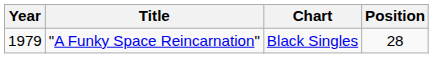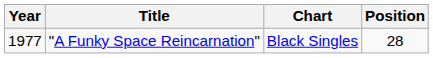"A Funky Space Reincarnation" | Year: 1979 -> 1977
